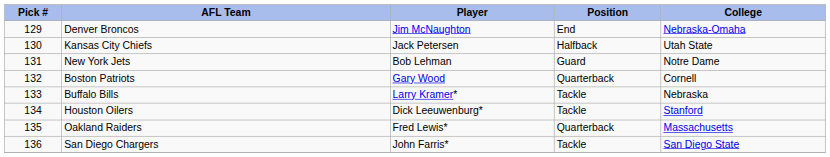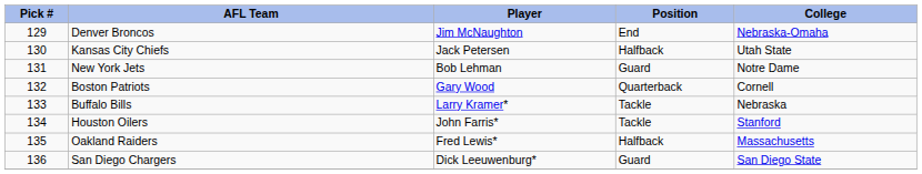Houston Oilers | Player: Dick Leeuwenburg* -> John Farris*
Oakland Raiders | Position: Quarterback -> Halfback
San Diego Chargers | Player: John Farris* -> Dick Leeuwenburg*
San Diego Chargers | Position: Tackle -> Guard
